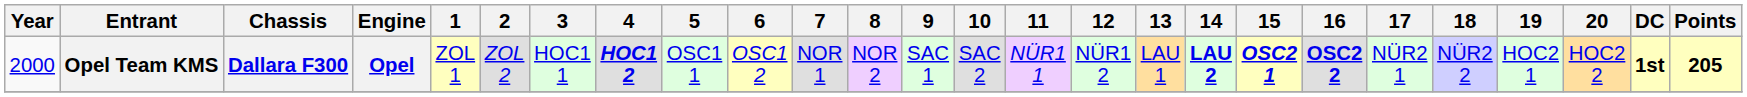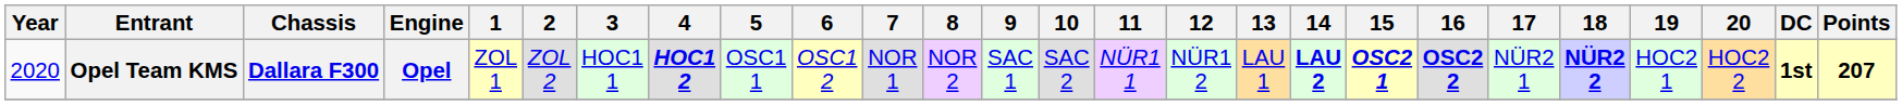Opel Team KMS | Year: 2000 -> 2020
Opel Team KMS | 18: normal -> bold
Opel Team KMS | Points: 205 -> 207
